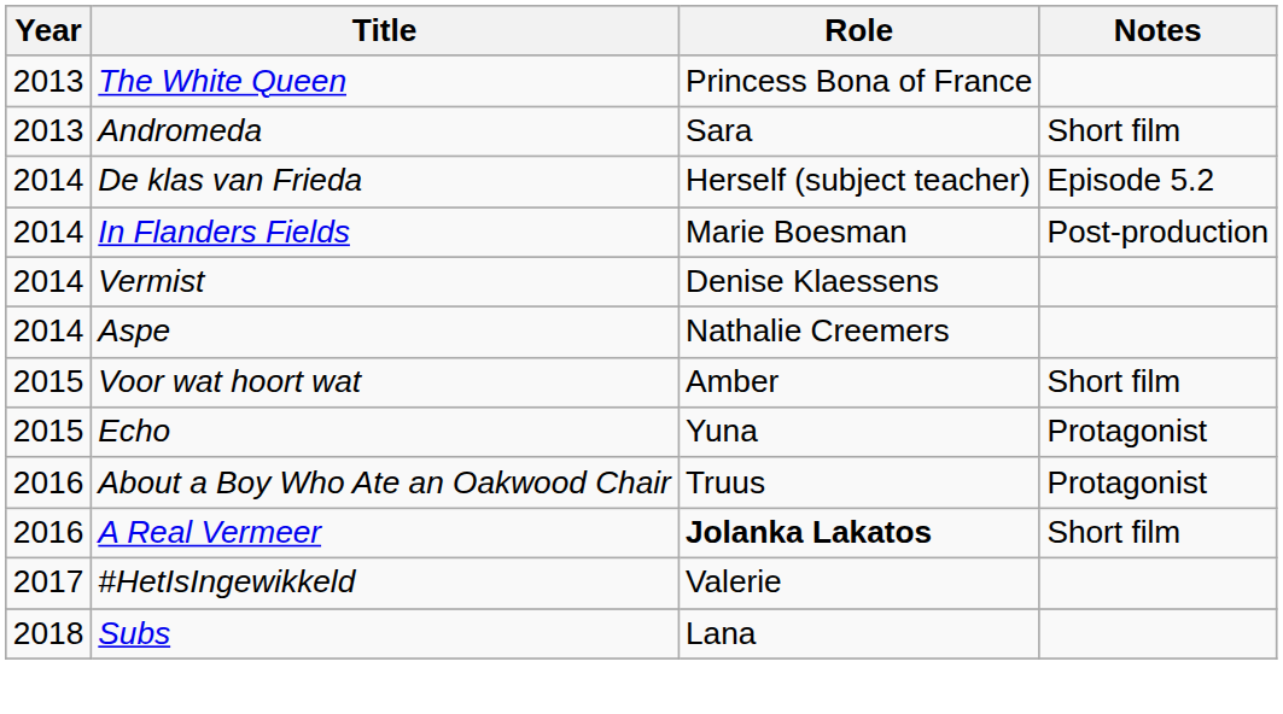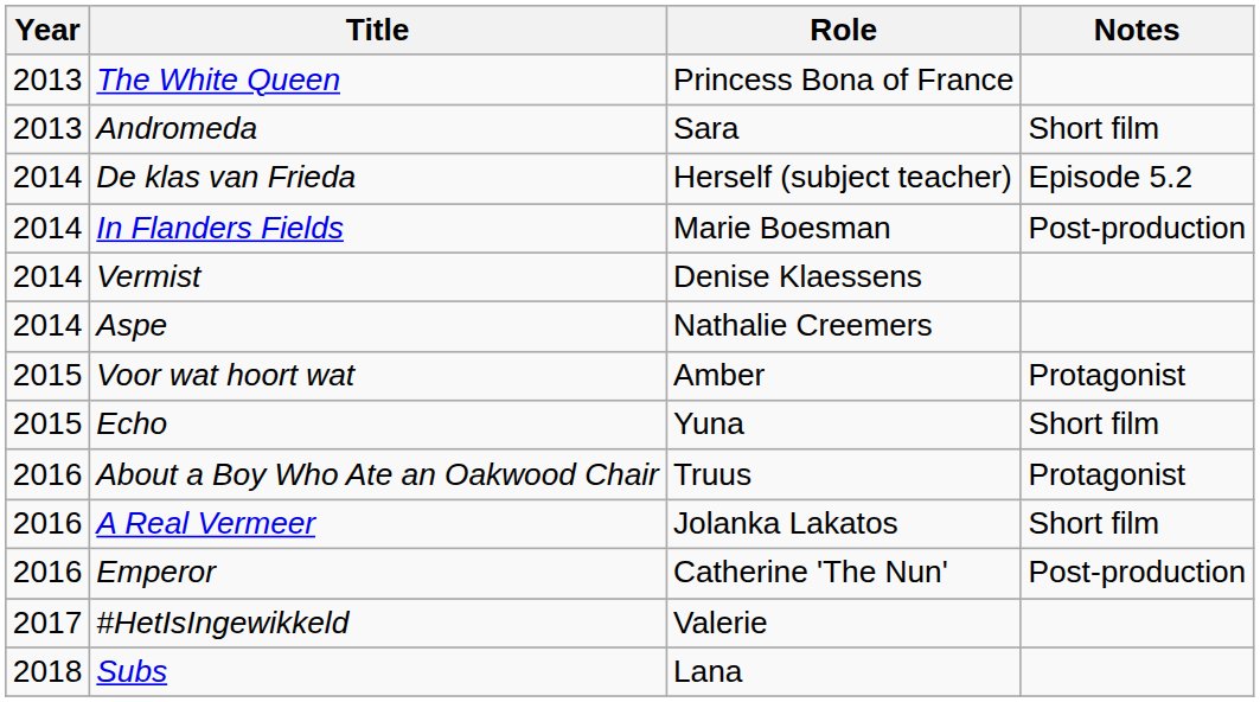Voor wat hoort wat | Notes: Short film -> Protagonist
Echo | Notes: Protagonist -> Short film
A Real Vermeer | Role: bold -> normal
+ row: 2016 | Emperor | Catherine 'The Nun' | Post-production
